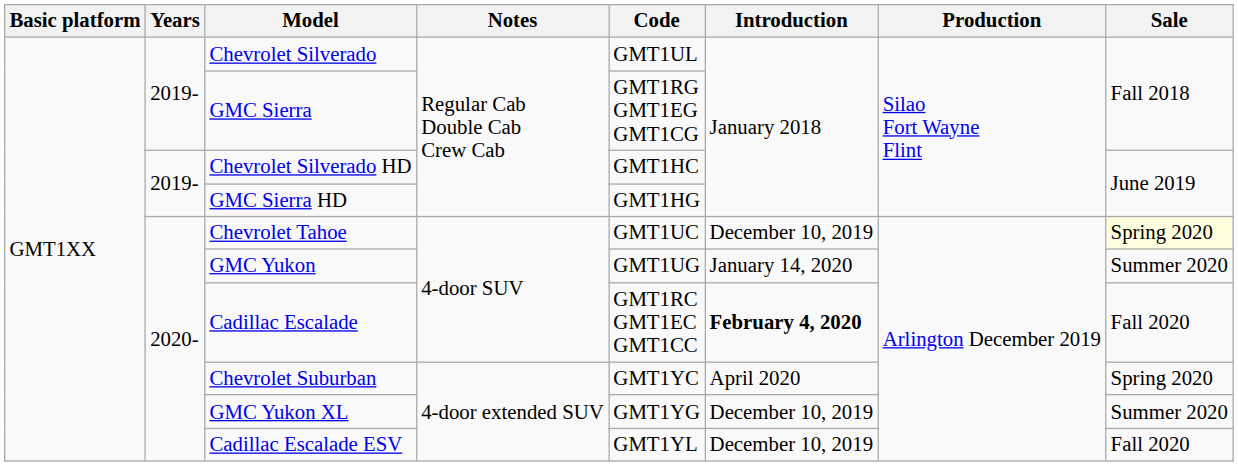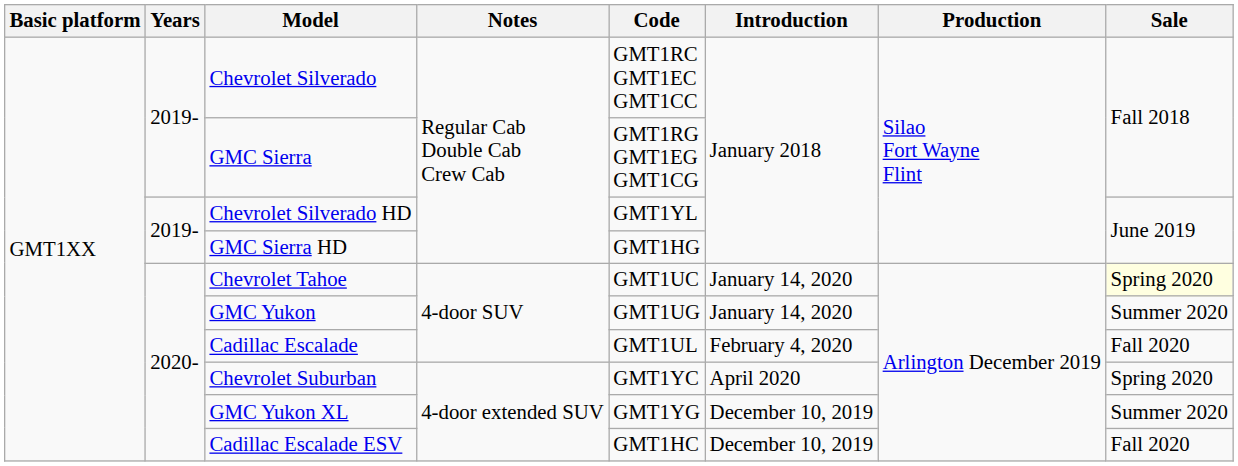Chevrolet Silverado | Code: GMT1UL -> GMT1RC GMT1EC GMT1CC
Chevrolet Silverado HD | Code: GMT1HC -> GMT1YL
Chevrolet Tahoe | Introduction: December 10, 2019 -> January 14, 2020
Cadillac Escalade | Code: GMT1RC GMT1EC GMT1CC -> GMT1UL
Cadillac Escalade | Introduction: bold -> normal
Cadillac Escalade ESV | Code: GMT1YL -> GMT1HC
